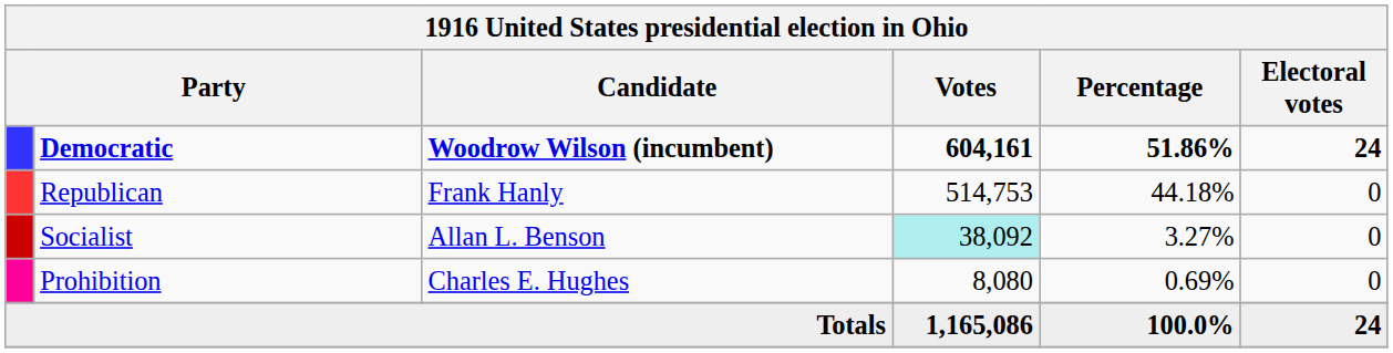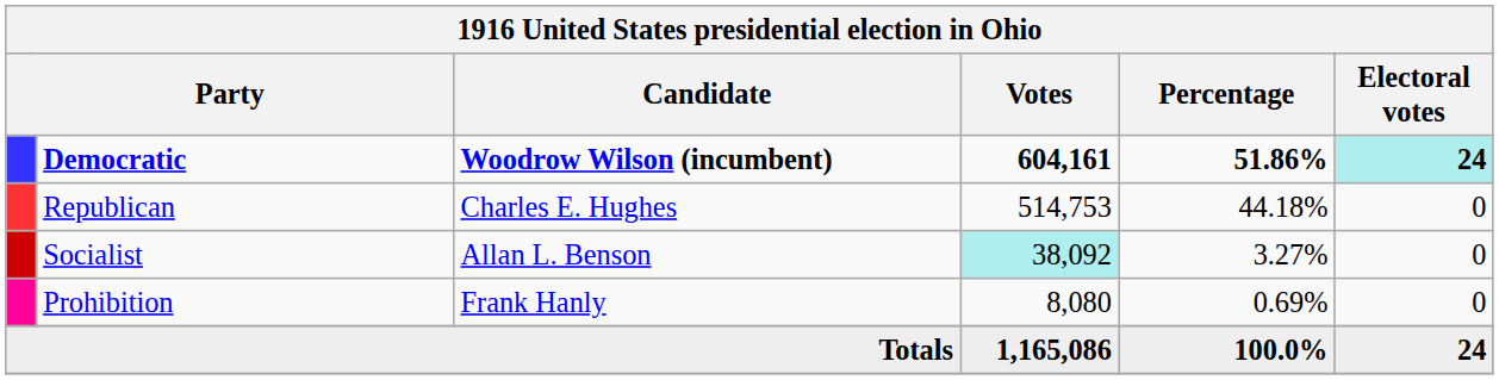Democratic | Electoral votes: no background -> paleturquoise background
Republican | Candidate: Frank Hanly -> Charles E. Hughes
Prohibition | Candidate: Charles E. Hughes -> Frank Hanly
